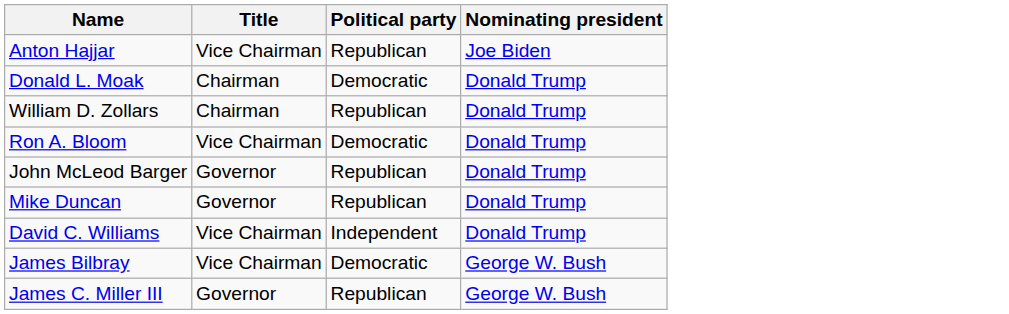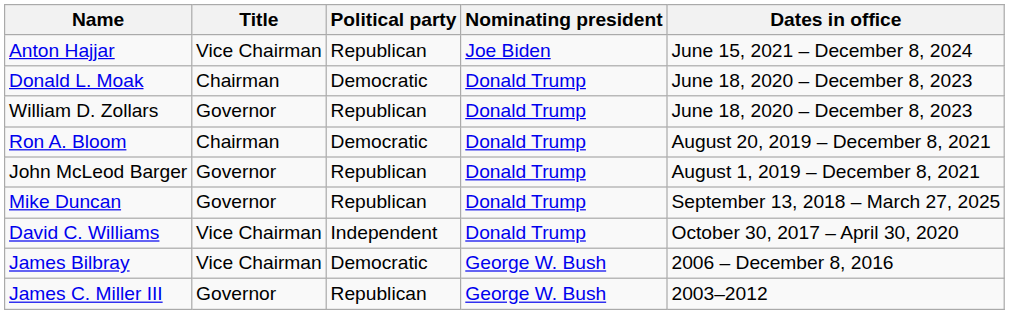+ column: Dates in office | June 15, 2021 – December 8, 2024 | June 18, 2020 – December 8, 2023 | June 18, 2020 – December 8, 2023 | August 20, 2019 – December 8, 2021 | August 1, 2019 – December 8, 2021 | September 13, 2018 – March 27, 2025 | October 30, 2017 – April 30, 2020 | 2006 – December 8, 2016 | 2003–2012
William D. Zollars | Title: Chairman -> Governor
Ron A. Bloom | Title: Vice Chairman -> Chairman
